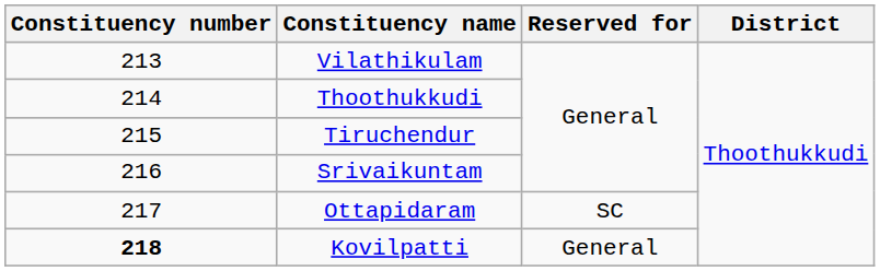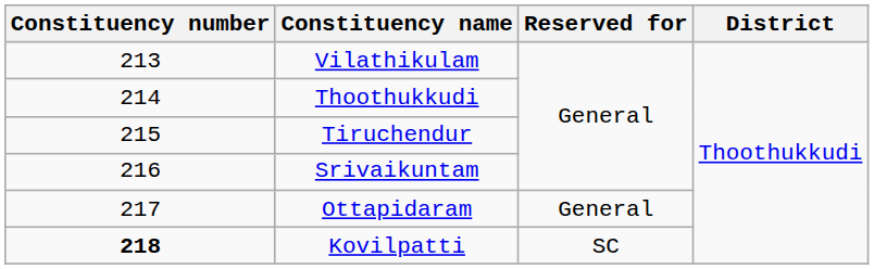Ottapidaram | Reserved for: SC -> General
Kovilpatti | Reserved for: General -> SC
